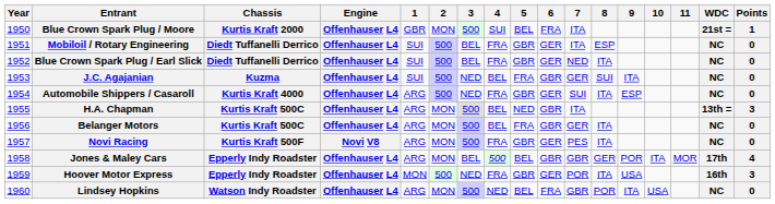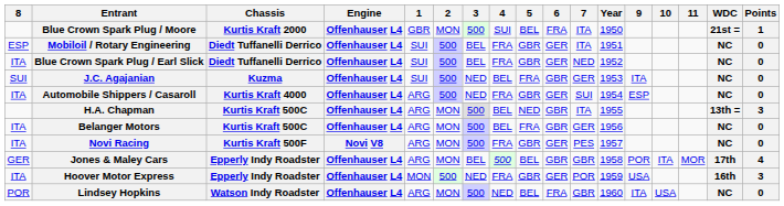columns swapped: Year <-> 8
